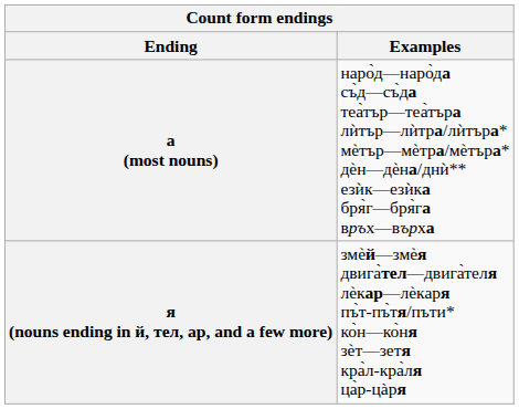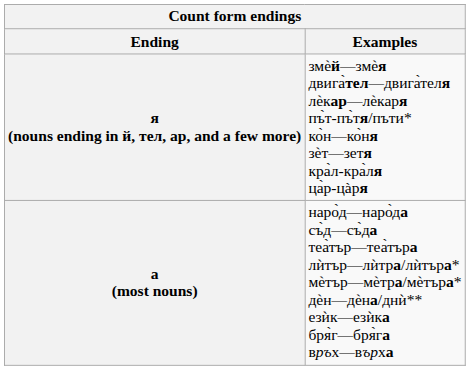rows swapped: а (most nouns) <-> я (nouns ending in й, тел, ар, and a few more)
